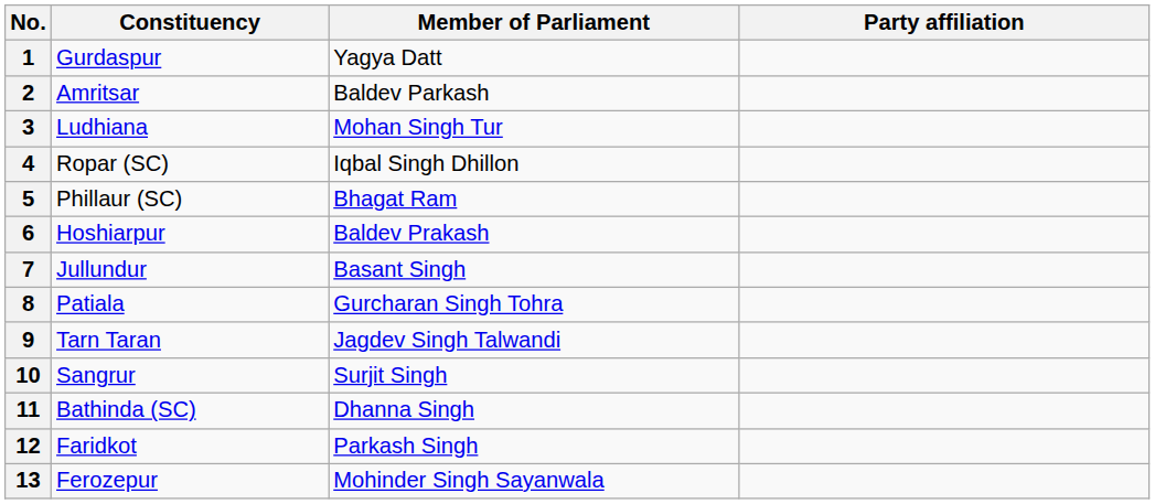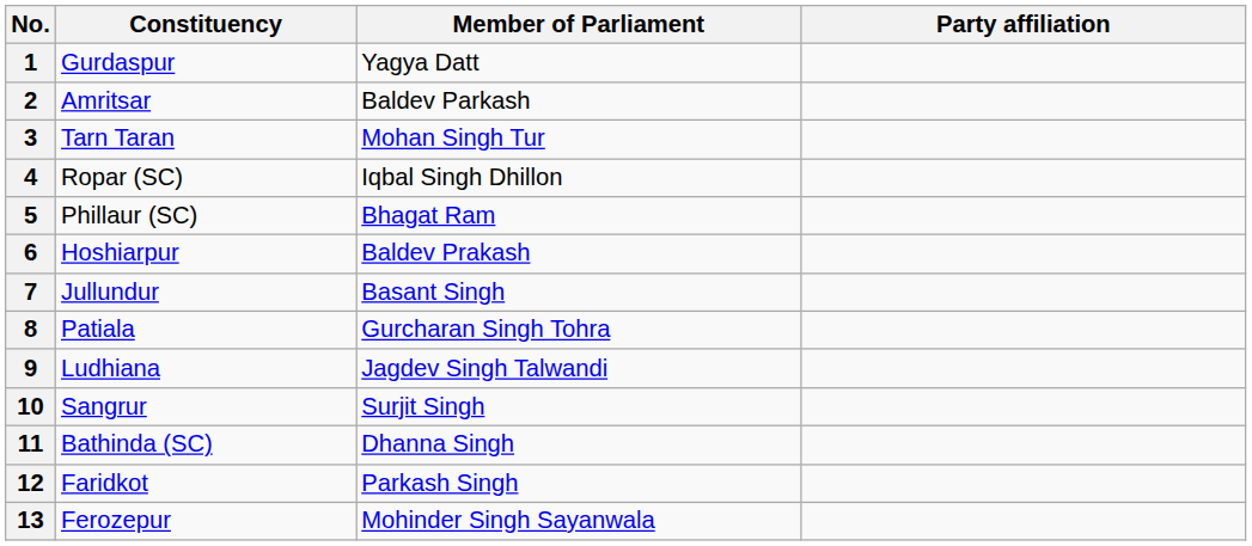3 | Constituency: Ludhiana -> Tarn Taran
9 | Constituency: Tarn Taran -> Ludhiana
